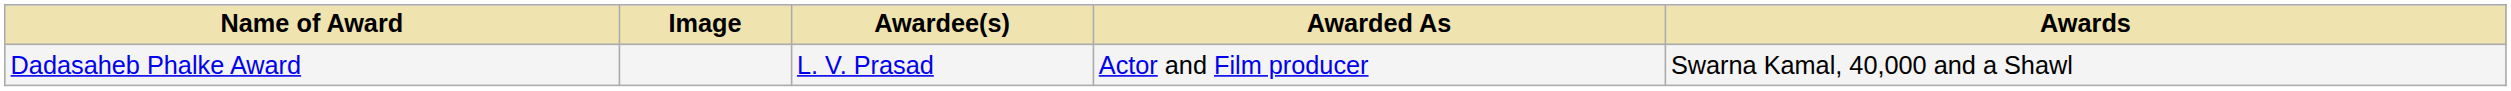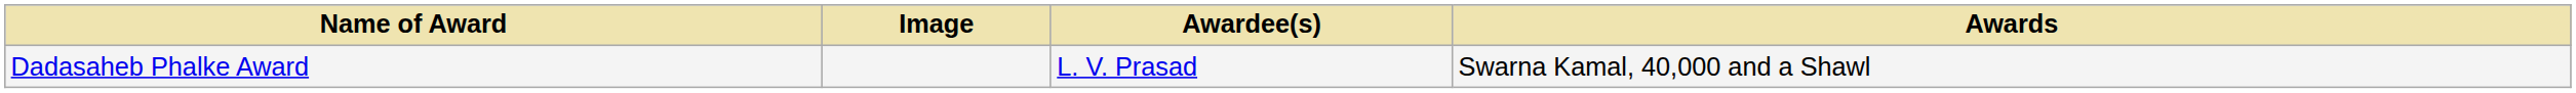- column: Awarded As | Actor and Film producer
